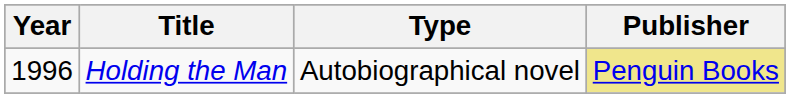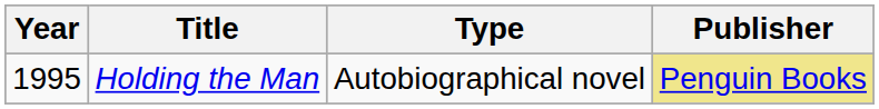Holding the Man | Year: 1996 -> 1995
